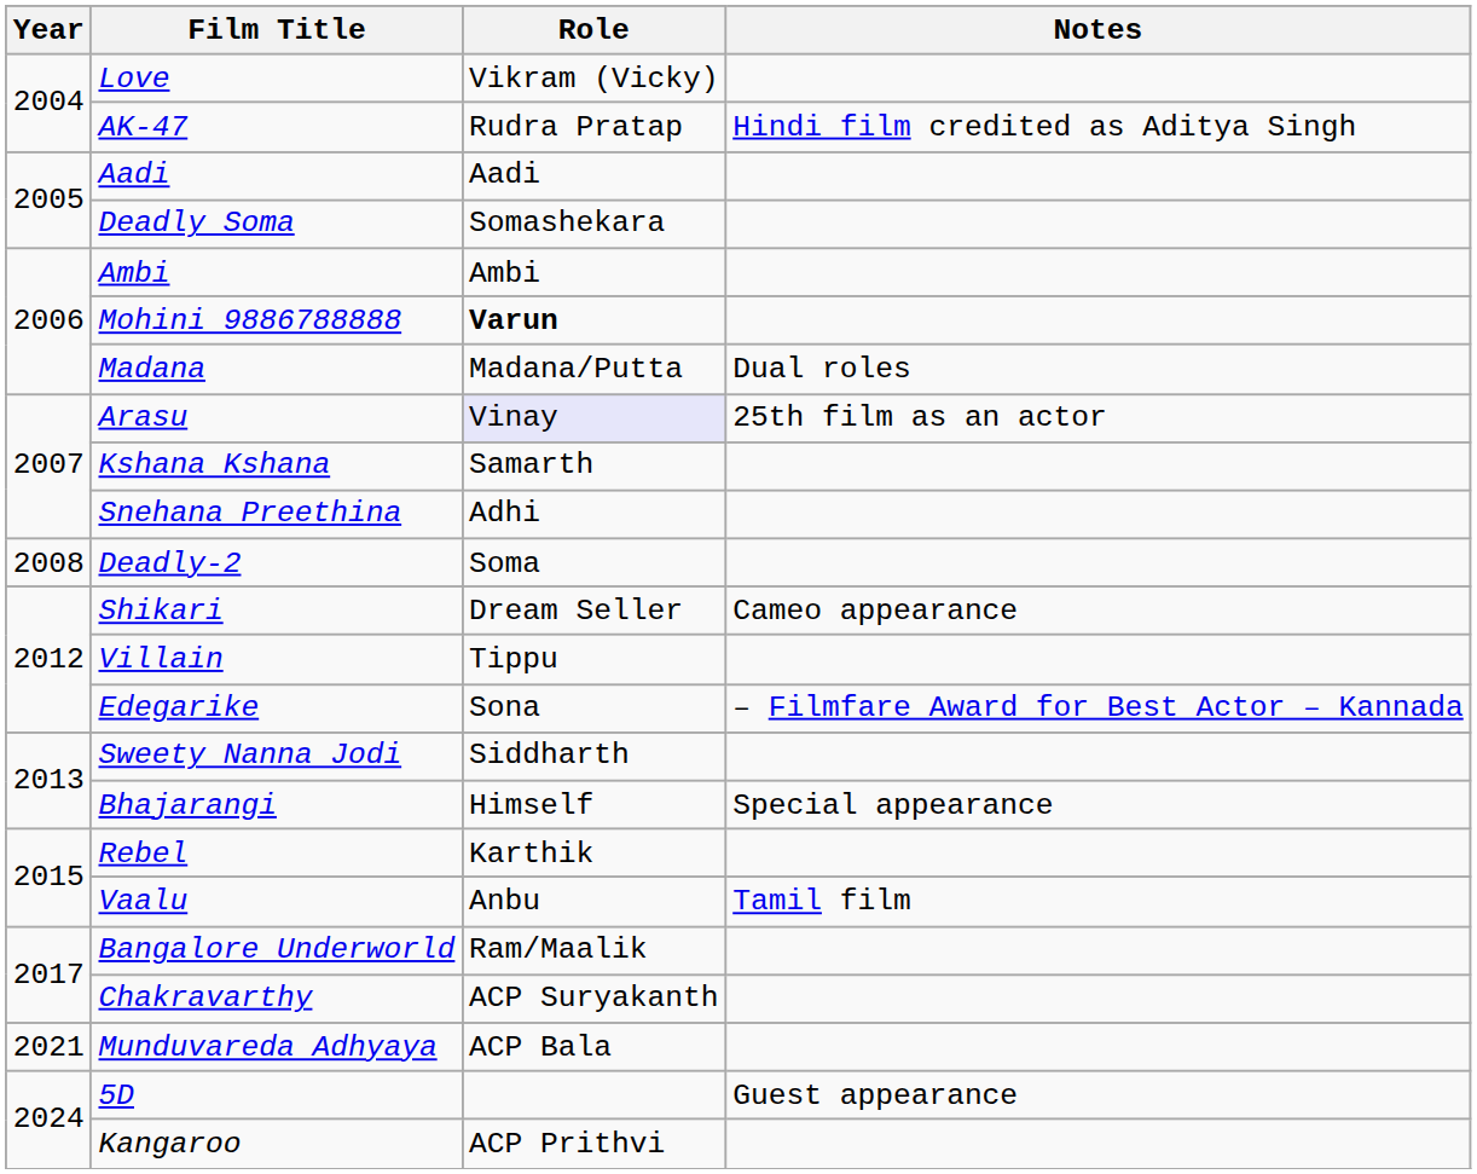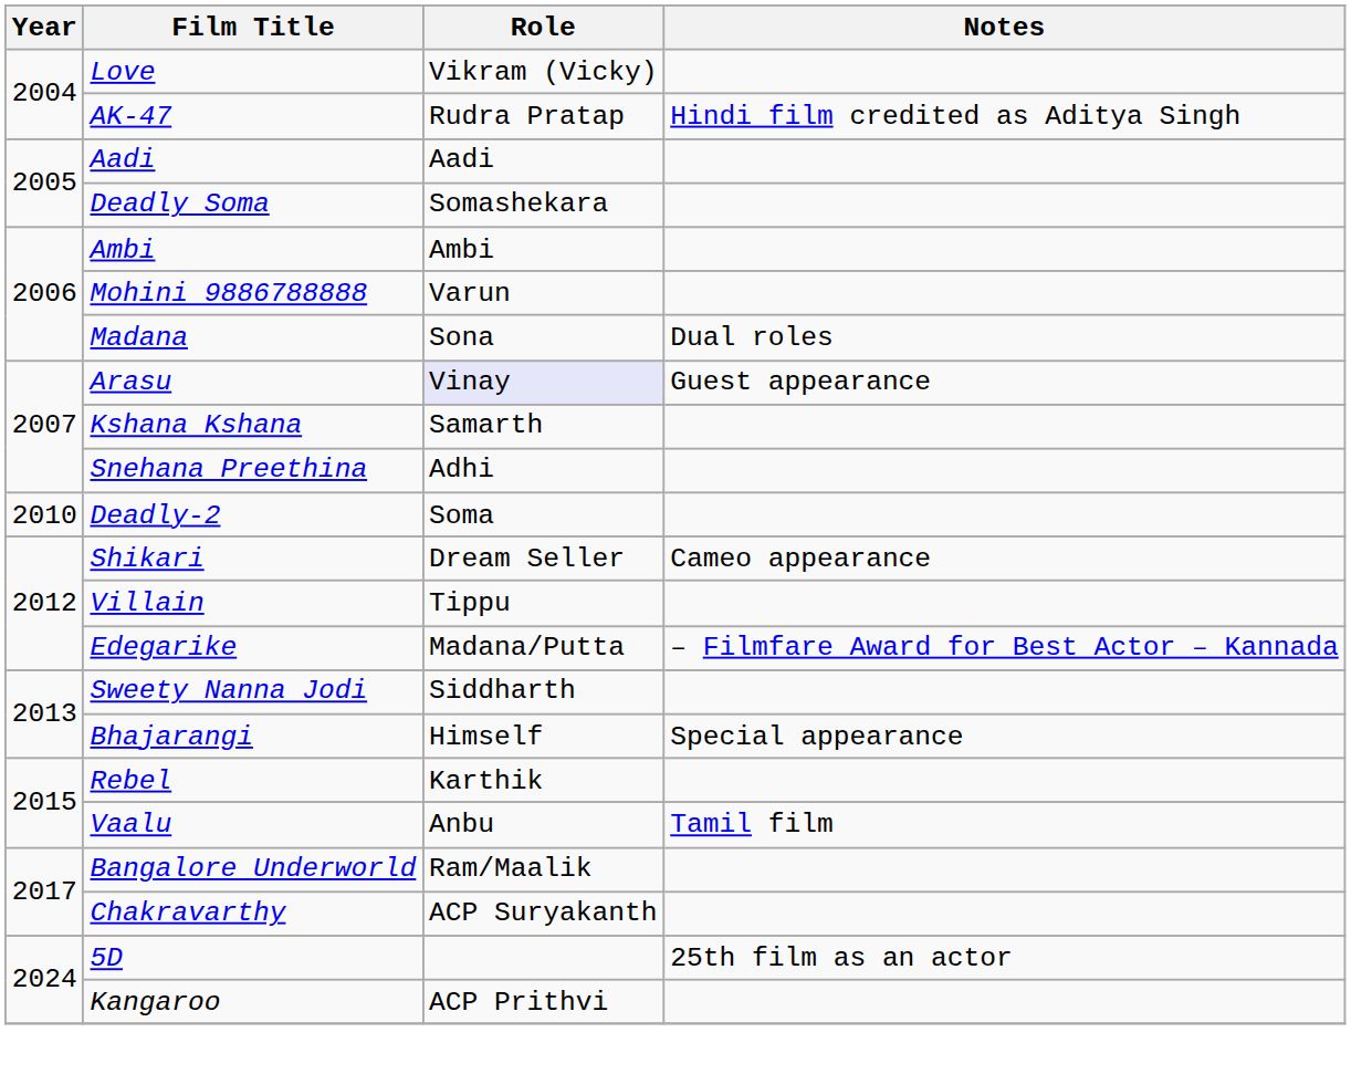Mohini 9886788888 | Role: bold -> normal
Madana | Role: Madana/Putta -> Sona
Arasu | Notes: 25th film as an actor -> Guest appearance
Deadly-2 | Year: 2008 -> 2010
Edegarike | Role: Sona -> Madana/Putta
- row: 2021 | Munduvareda Adhyaya | ACP Bala
5D | Notes: Guest appearance -> 25th film as an actor
